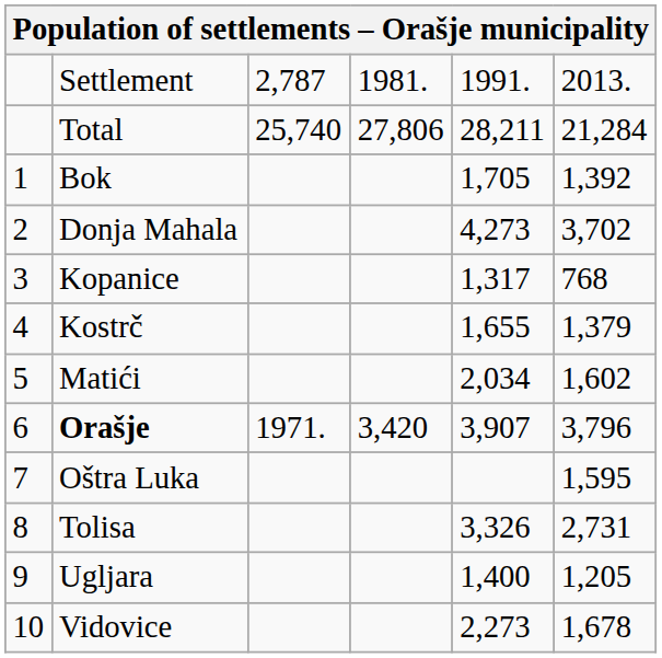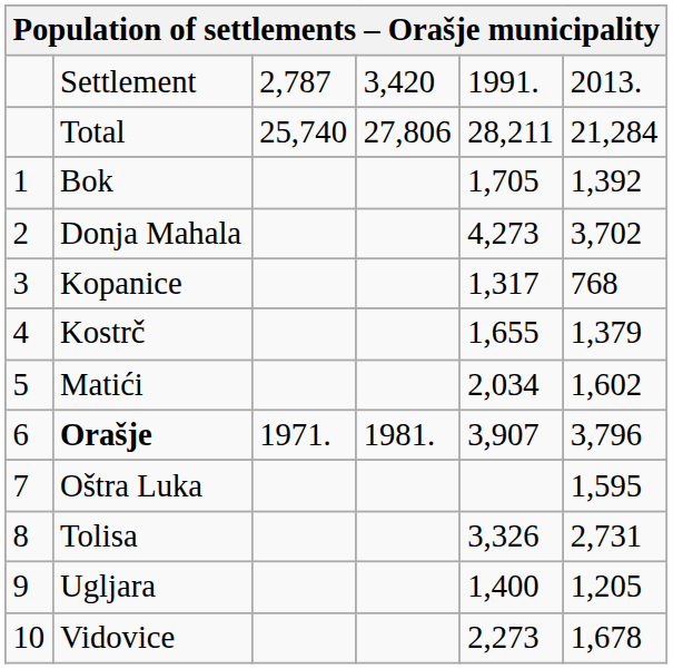Settlement | column 4: 1981. -> 3,420
Orašje | column 4: 3,420 -> 1981.
